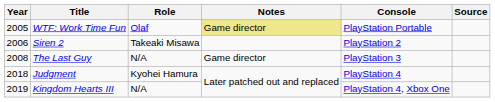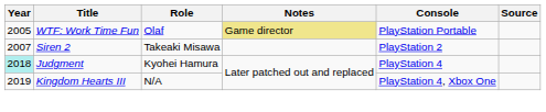Siren 2 | Year: 2006 -> 2007
- row: 2008 | The Last Guy | N/A | Game director | PlayStation 3
Judgment | Year: no background -> paleturquoise background
